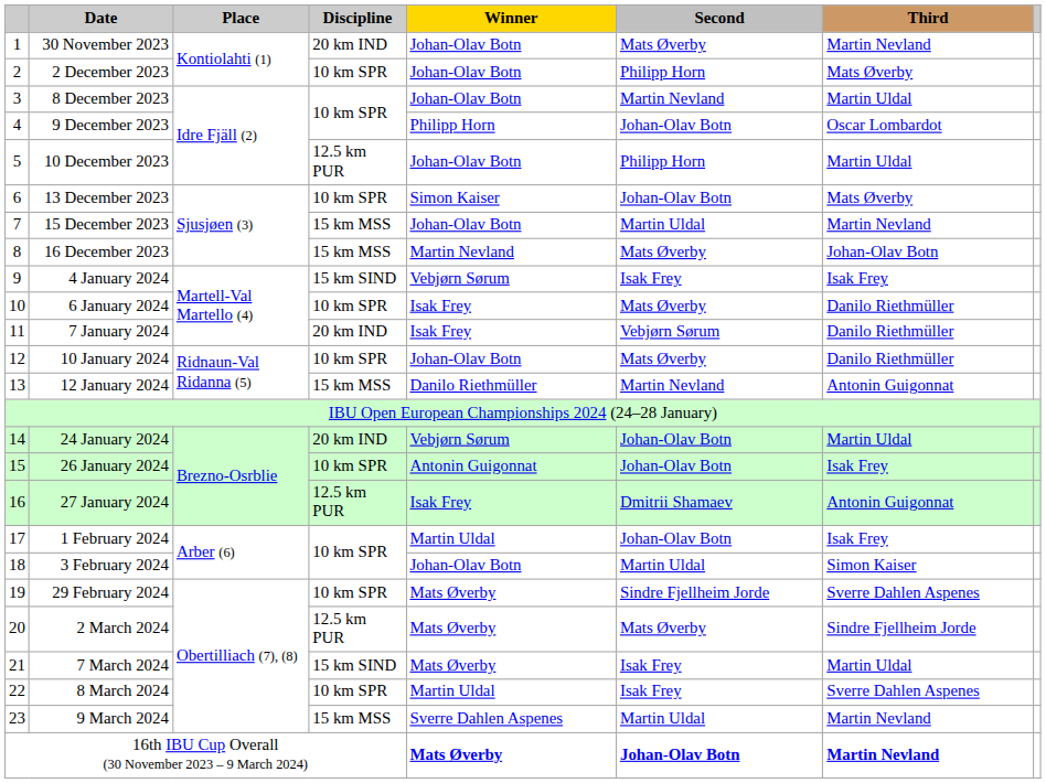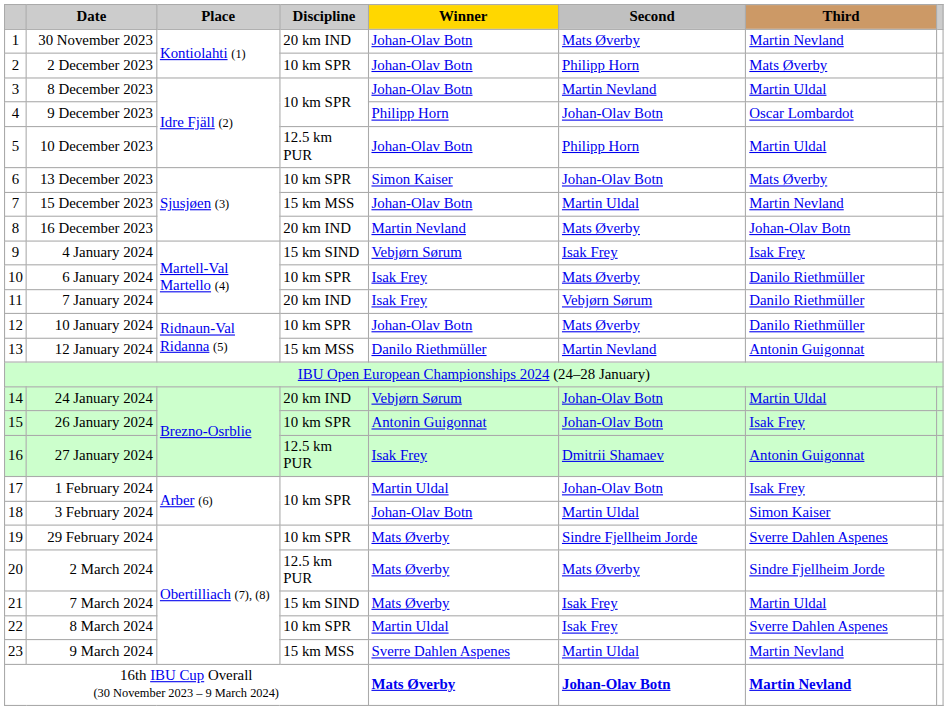16 December 2023 | Discipline: 15 km MSS -> 20 km IND
